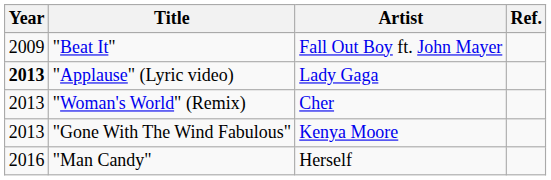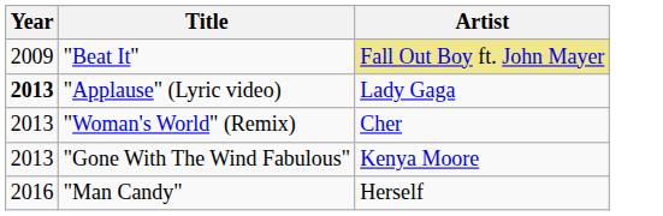- column: Ref.
"Beat It" | Artist: no background -> khaki background
